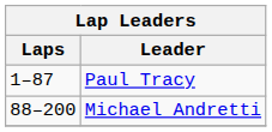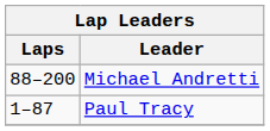rows swapped: Paul Tracy <-> Michael Andretti
